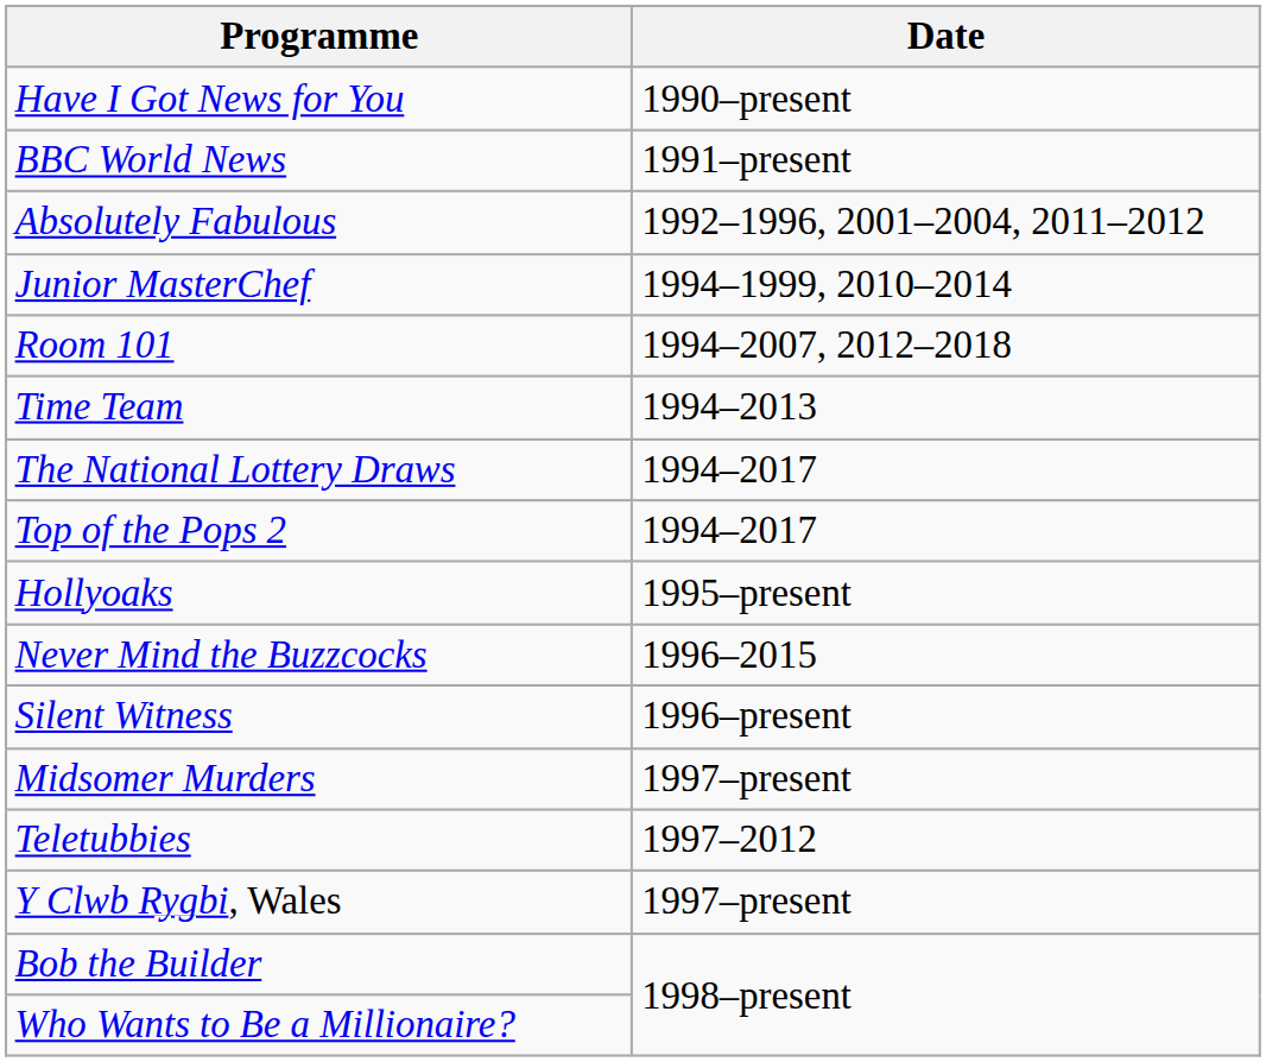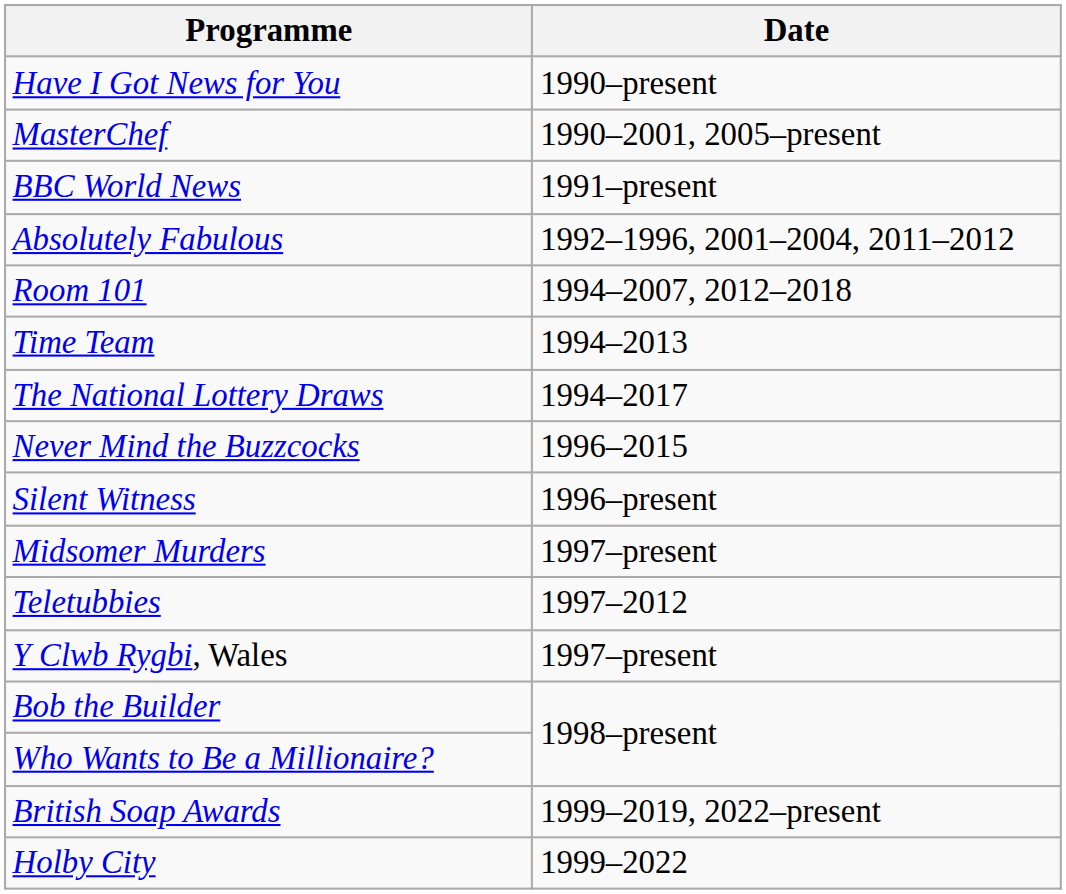+ row: MasterChef | 1990–2001, 2005–present
- row: Junior MasterChef | 1994–1999, 2010–2014
- row: Top of the Pops 2 | 1994–2017
- row: Hollyoaks | 1995–present
+ row: British Soap Awards | 1999–2019, 2022–present
+ row: Holby City | 1999–2022
